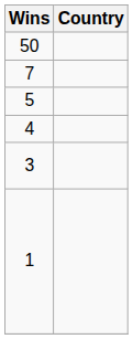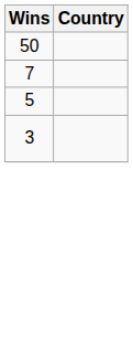- row: 4
- row: 1
